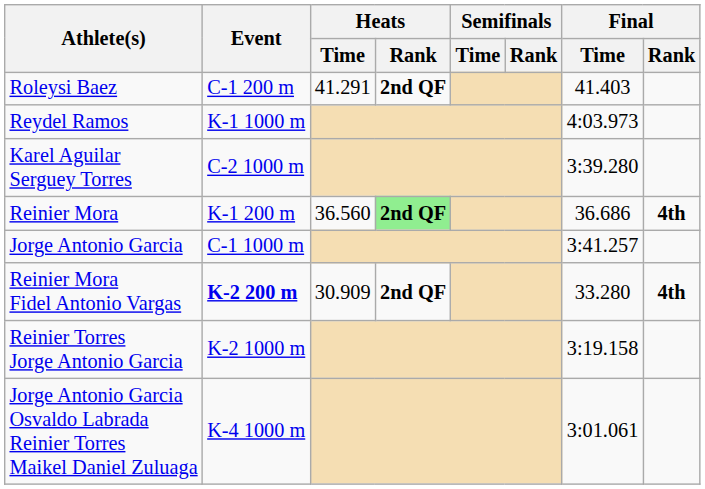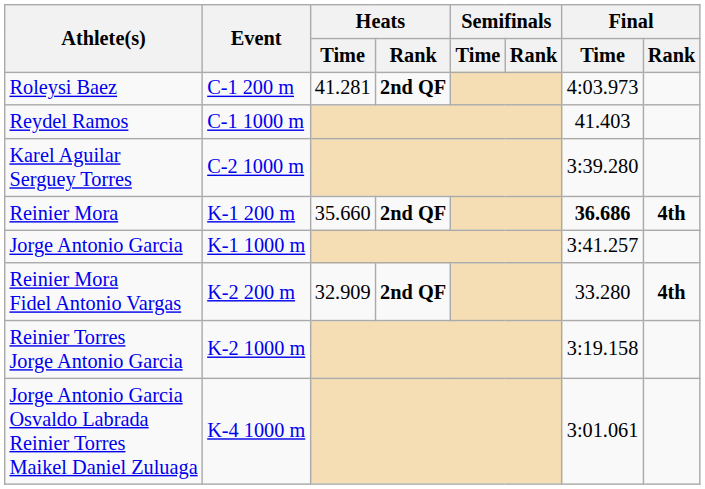Roleysi Baez | Heats / Time: 41.291 -> 41.281
Roleysi Baez | Final / Time: 41.403 -> 4:03.973
Reydel Ramos | Event: K-1 1000 m -> C-1 1000 m
Reydel Ramos | Final / Time: 4:03.973 -> 41.403
Reinier Mora | Heats / Time: 36.560 -> 35.660
Reinier Mora | Heats / Rank: lightgreen background -> no background
Reinier Mora | Final / Time: normal -> bold
Jorge Antonio Garcia | Event: C-1 1000 m -> K-1 1000 m
Reinier Mora Fidel Antonio Vargas | Event: bold -> normal
Reinier Mora Fidel Antonio Vargas | Heats / Time: 30.909 -> 32.909
